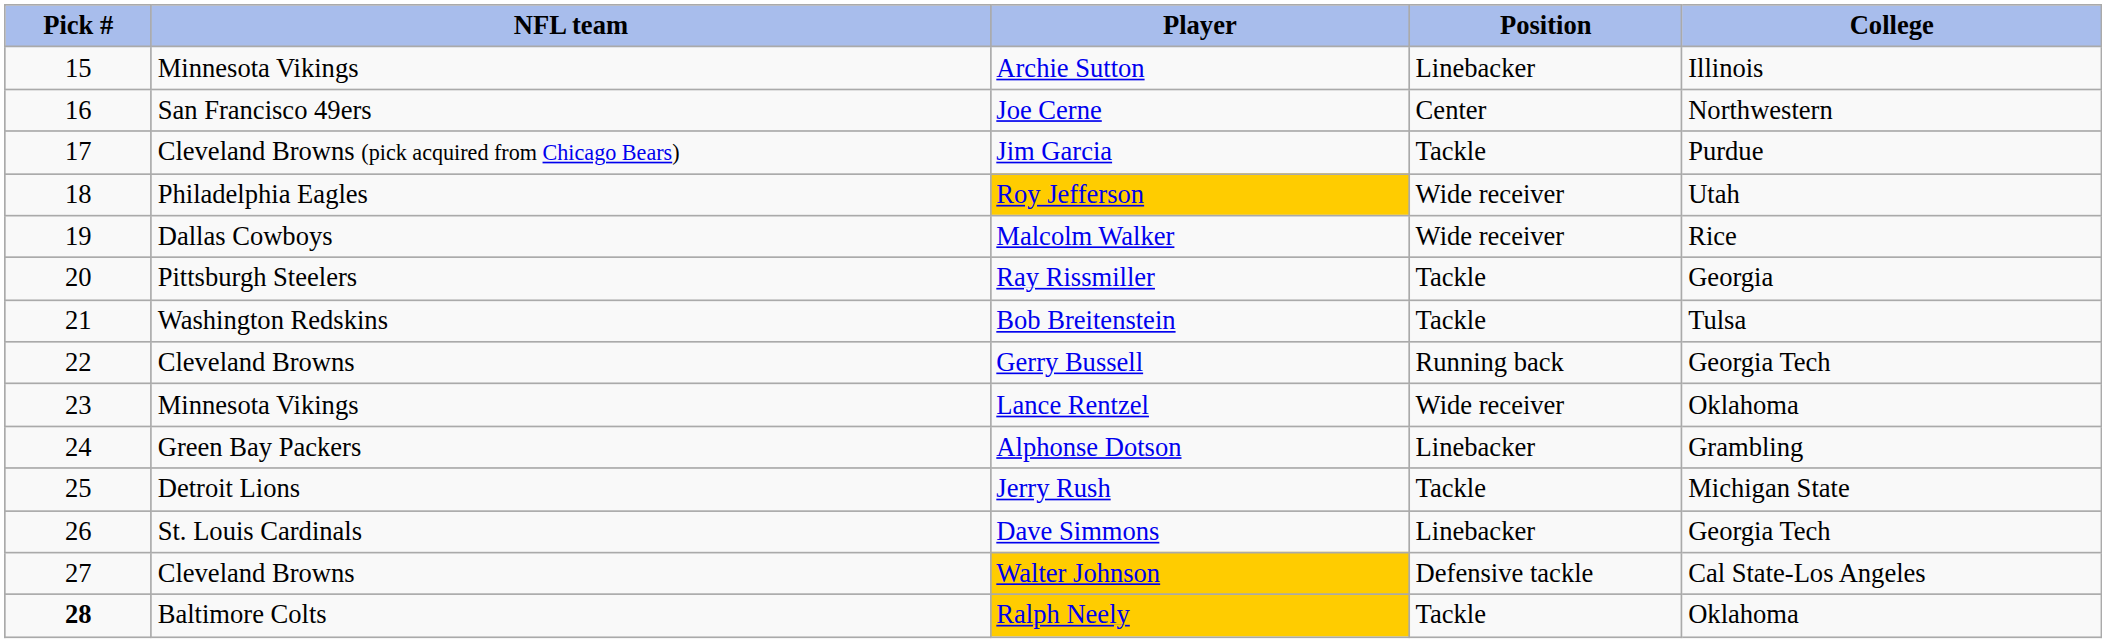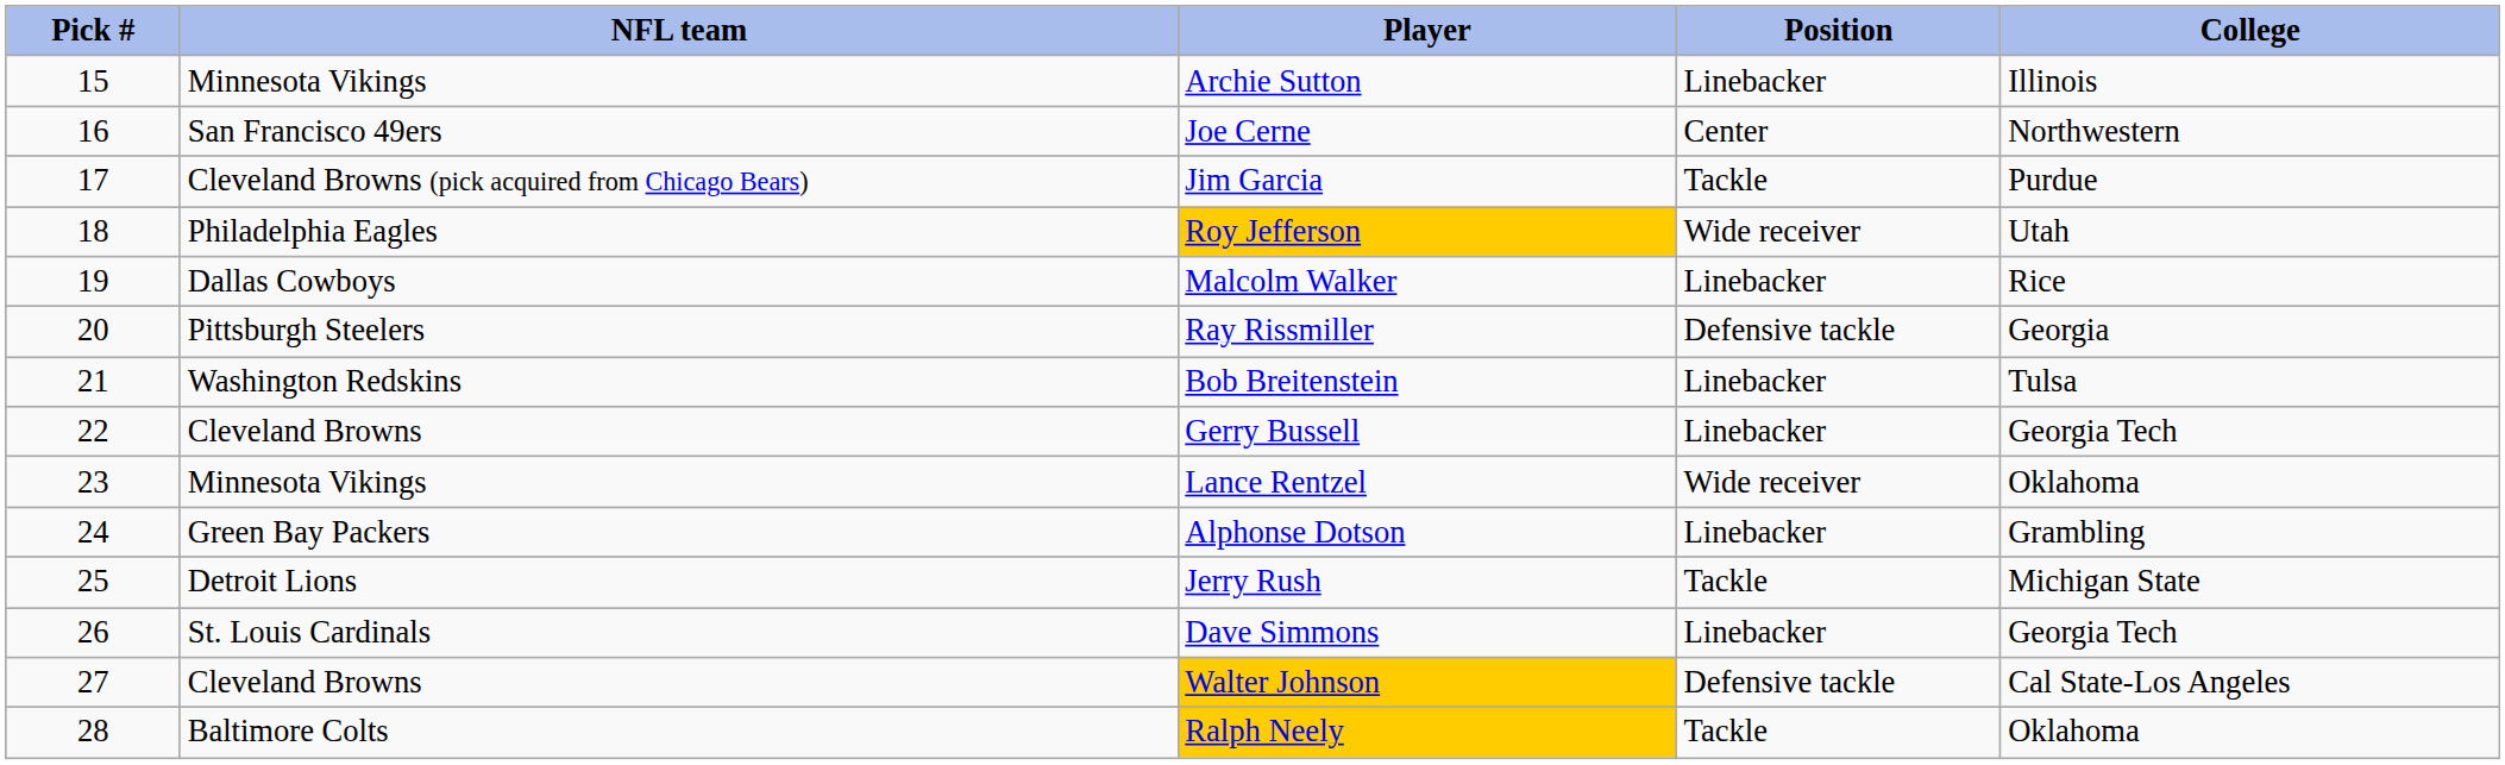Malcolm Walker | Position: Wide receiver -> Linebacker
Ray Rissmiller | Position: Tackle -> Defensive tackle
Bob Breitenstein | Position: Tackle -> Linebacker
Gerry Bussell | Position: Running back -> Linebacker
Ralph Neely | Pick #: bold -> normal
